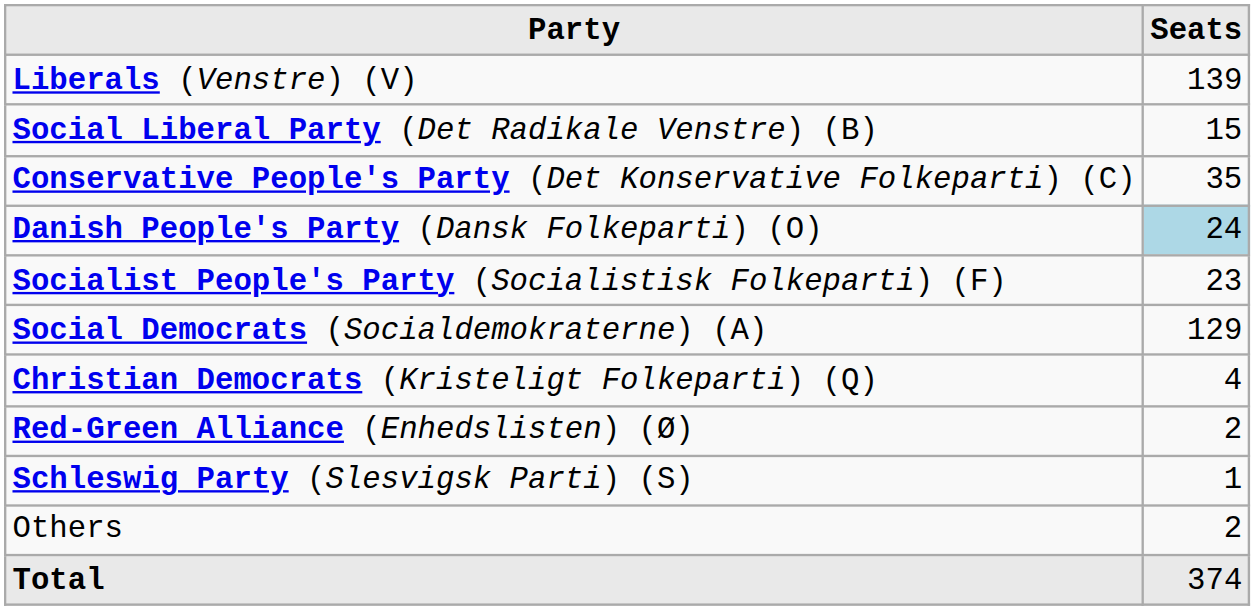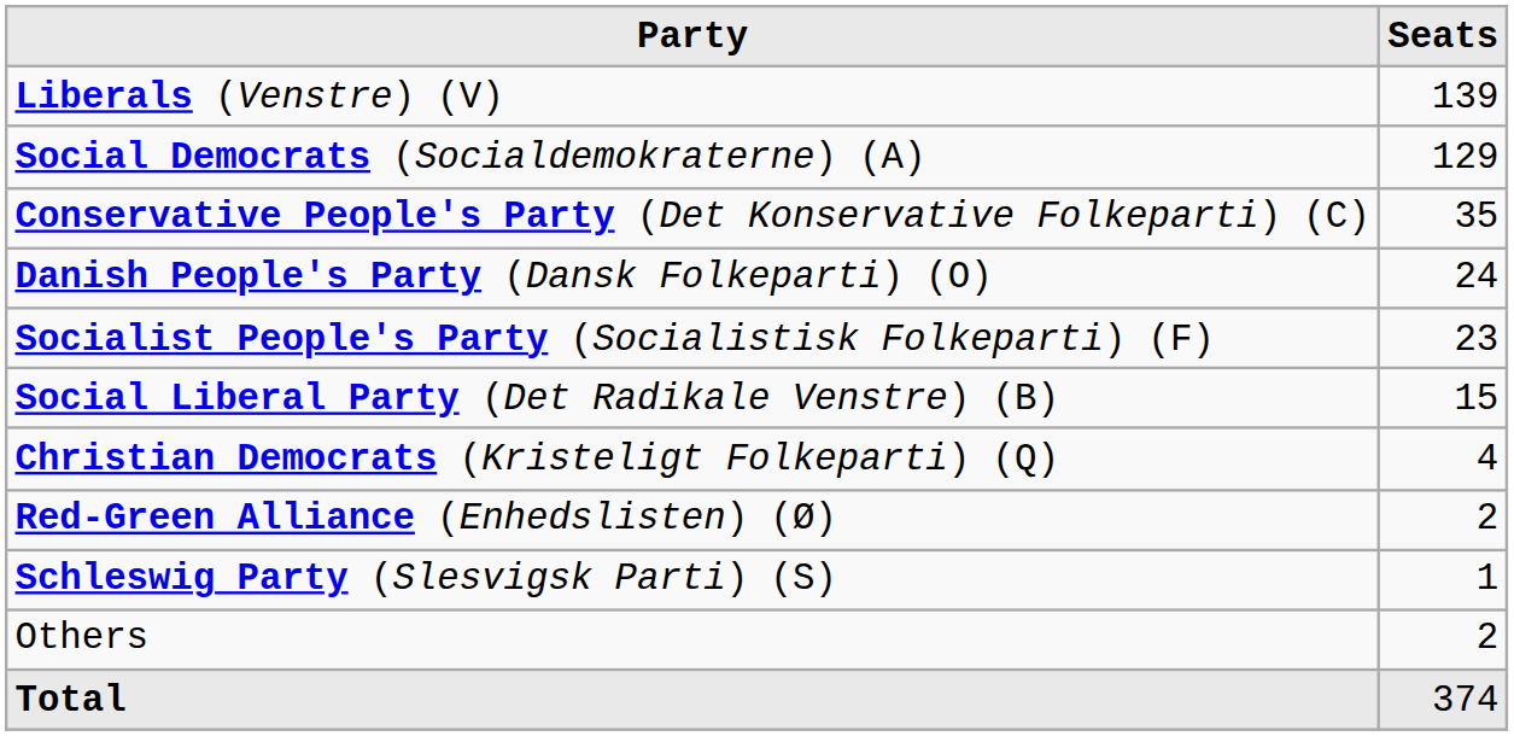rows swapped: Social Democrats (Socialdemokraterne) (A) <-> Social Liberal Party (Det Radikale Venstre) (B)
Danish People's Party (Dansk Folkeparti) (O) | Seats: lightblue background -> no background
